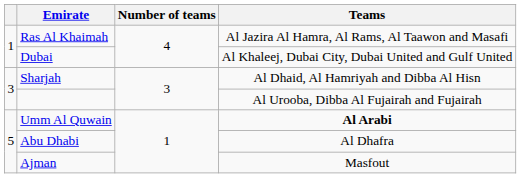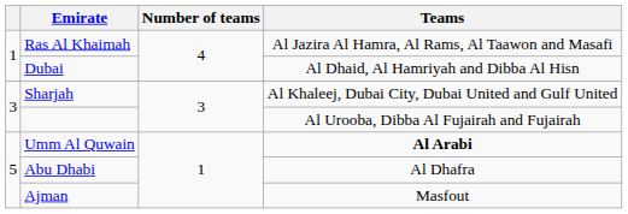Dubai | Teams: Al Khaleej, Dubai City, Dubai United and Gulf United -> Al Dhaid, Al Hamriyah and Dibba Al Hisn
Sharjah | Teams: Al Dhaid, Al Hamriyah and Dibba Al Hisn -> Al Khaleej, Dubai City, Dubai United and Gulf United
